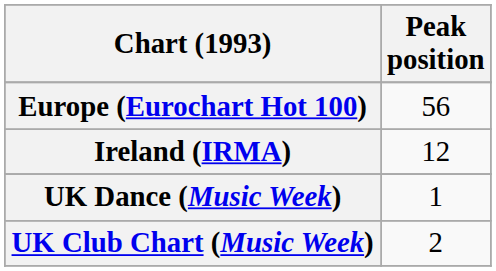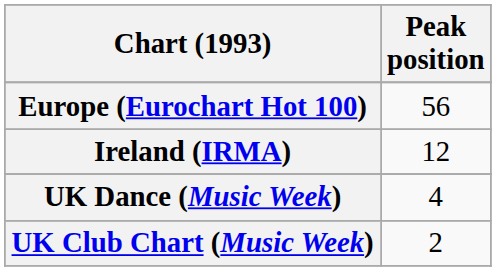UK Dance (Music Week) | Peak position: 1 -> 4
